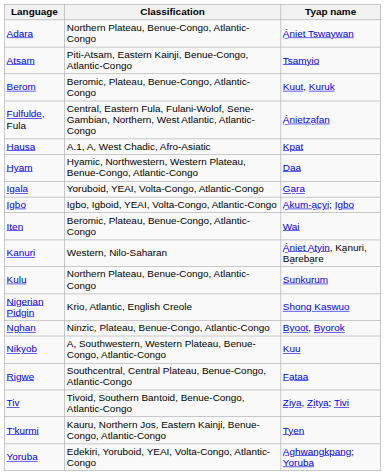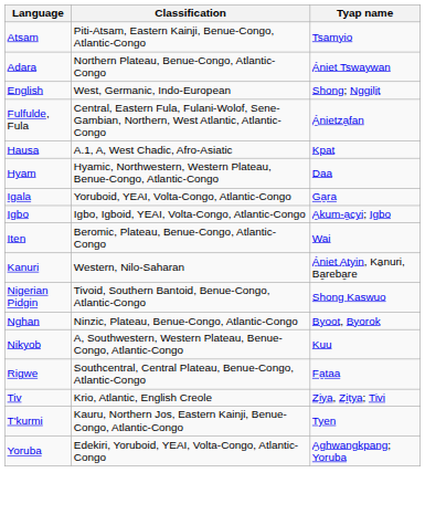rows swapped: Adara <-> Atsam
- row: Berom | Beromic, Plateau, Benue-Conɡo, Atlantic-Congo | Kuut, Kuruk
+ row: English | West, Germanic, Indo-European | Shong; Nggi̱li̱t
- row: Kulu | Northern Plateau, Benue-Conɡo, Atlantic-Congo | Sunkurum
Nigerian Pidgin | Classification: Krio, Atlantic, English Creole -> Tivoid, Southern Bantoid, Benue-Conɡo, Atlantic-Congo
Tiv | Classification: Tivoid, Southern Bantoid, Benue-Conɡo, Atlantic-Congo -> Krio, Atlantic, English Creole
